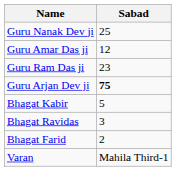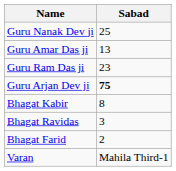Guru Amar Das ji | Sabad: 12 -> 13
Bhagat Kabir | Sabad: 5 -> 8
